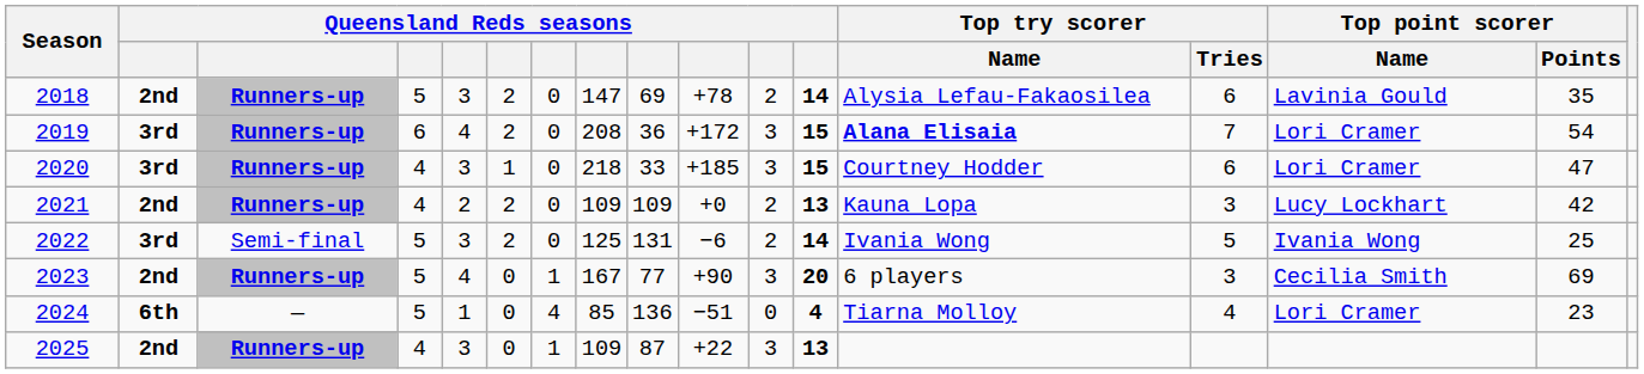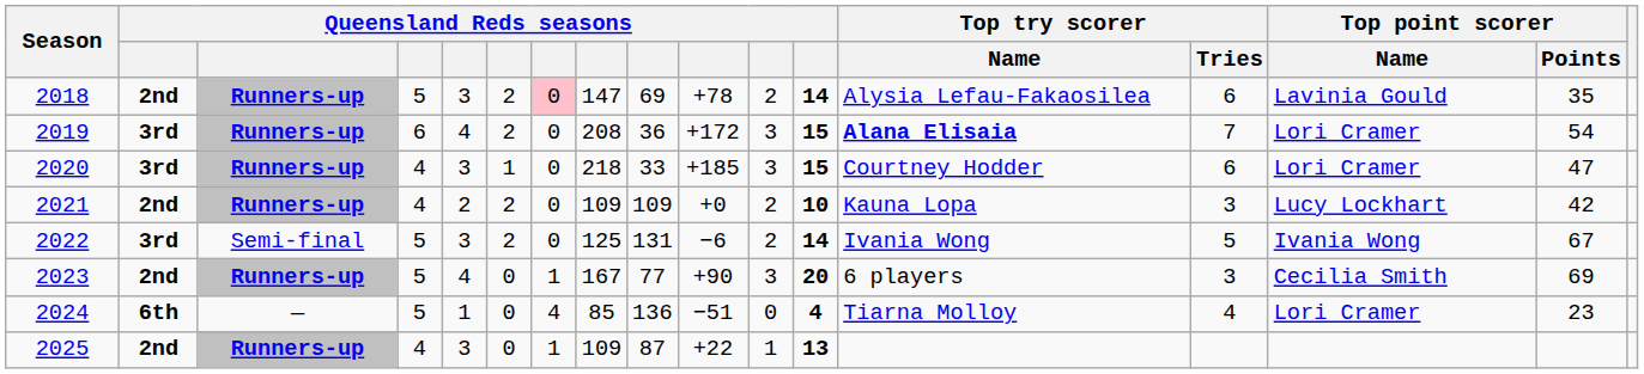2018 | column 7: no background -> pink background
2021 | column 12: 13 -> 10
2022 | Top point scorer / Points: 25 -> 67
2025 | column 11: 3 -> 1
